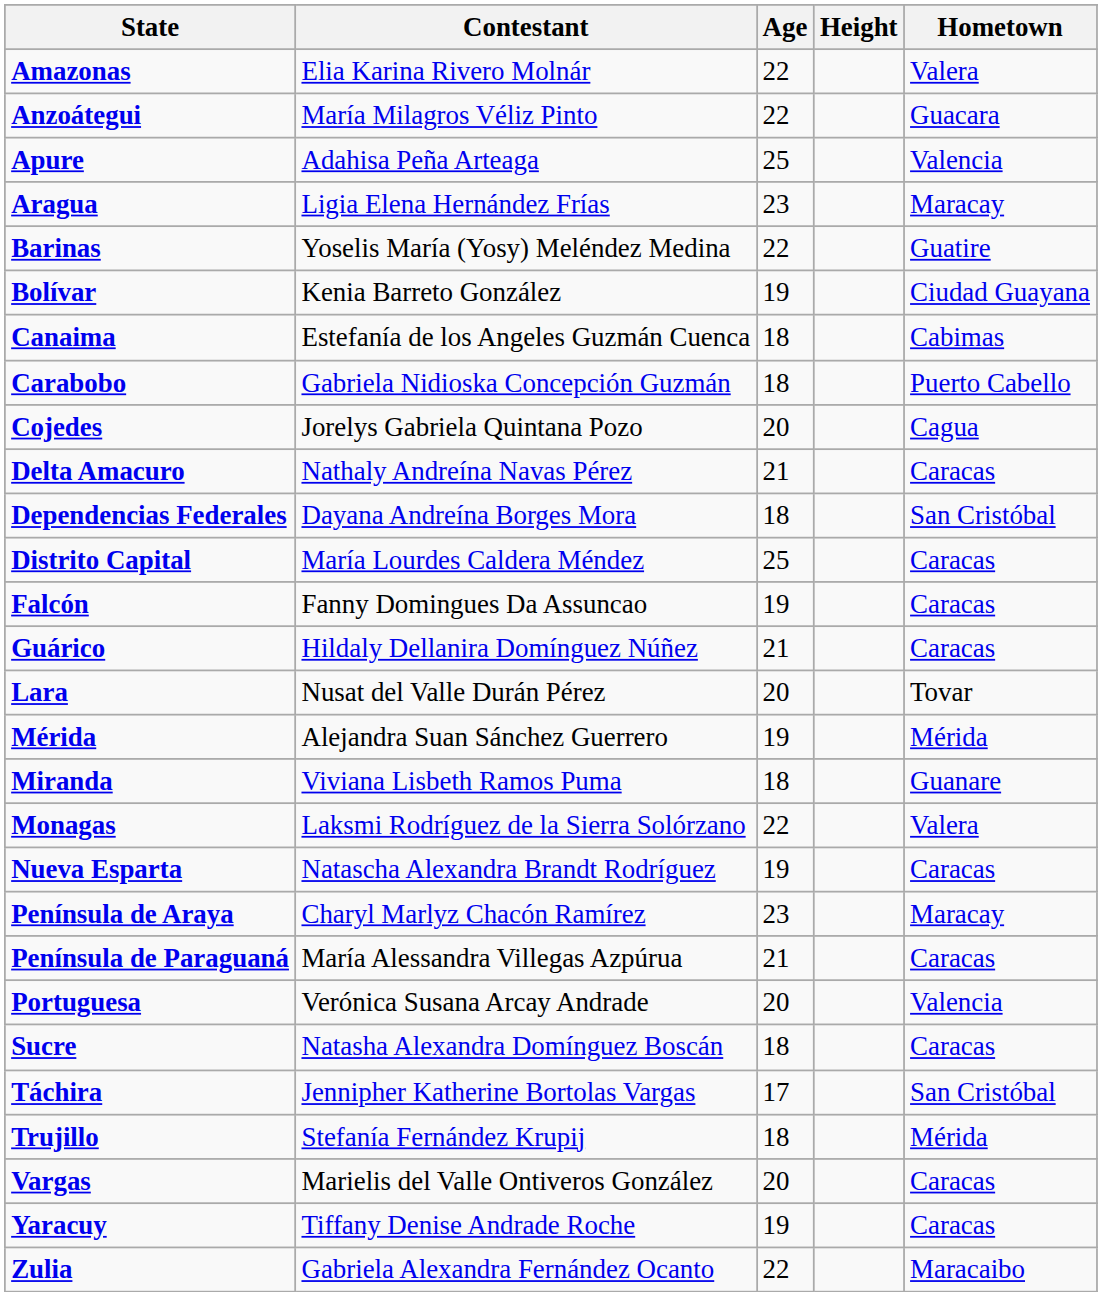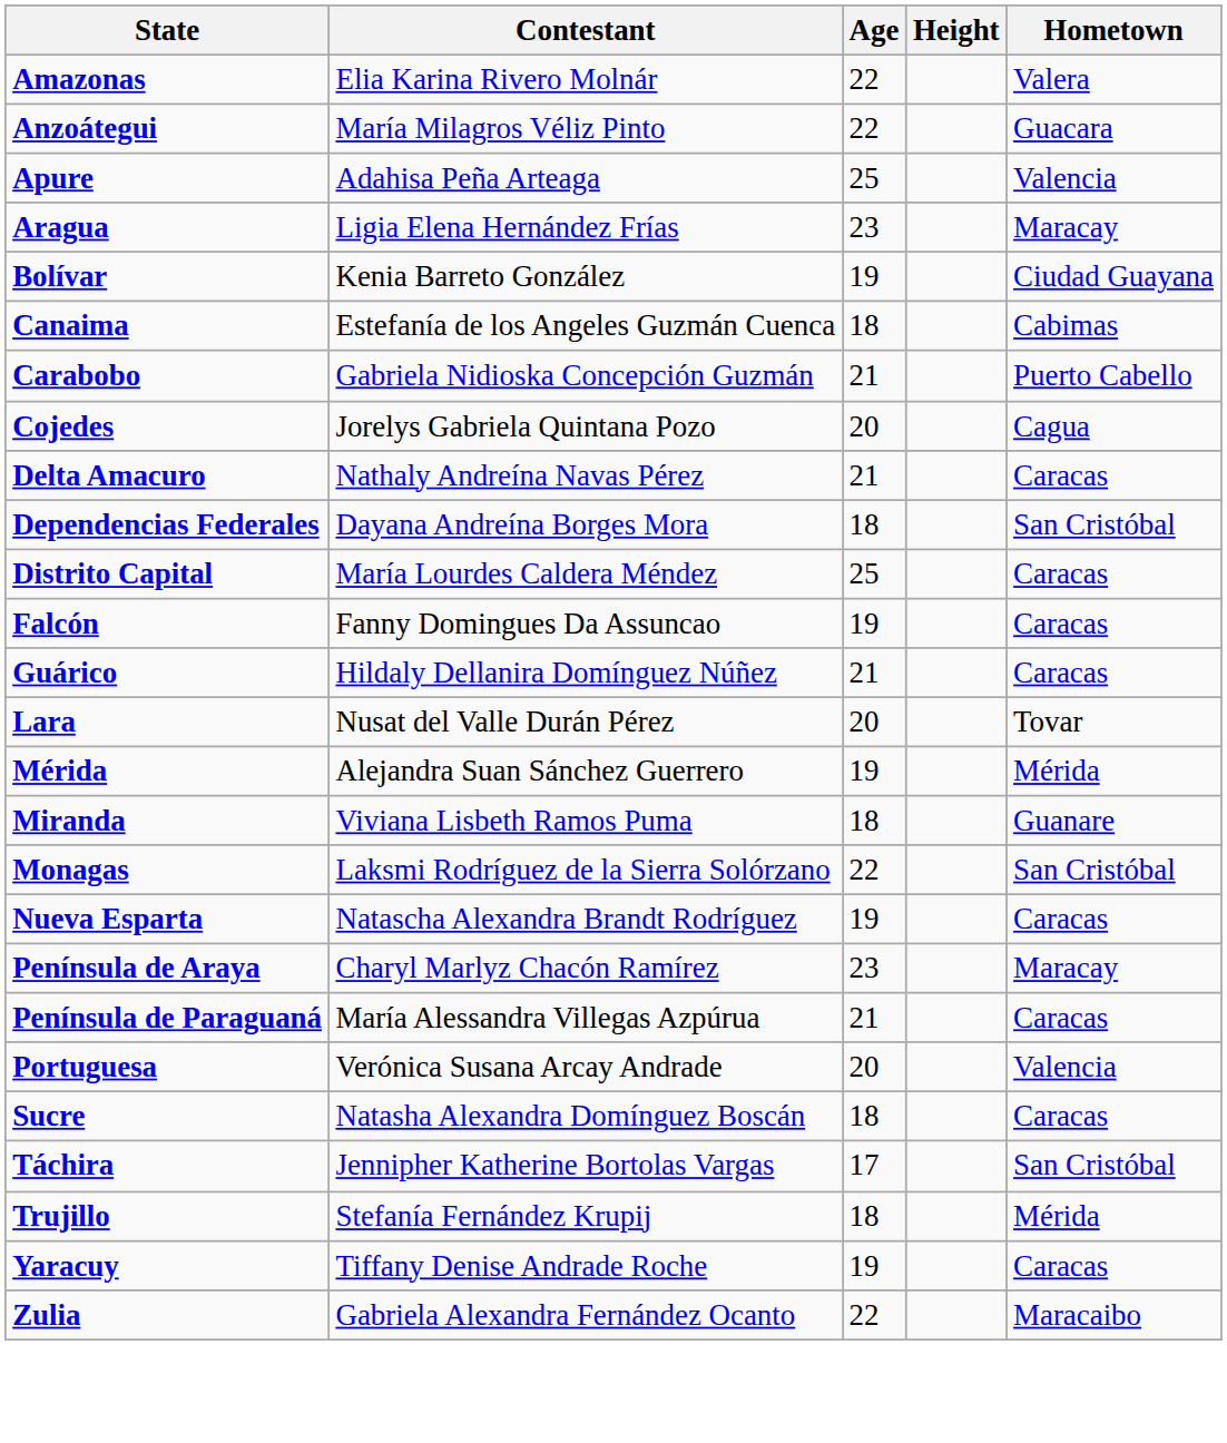- row: Barinas | Yoselis María (Yosy) Meléndez Medina | 22 | Guatire
Carabobo | Age: 18 -> 21
Monagas | Hometown: Valera -> San Cristóbal
- row: Vargas | Marielis del Valle Ontiveros González | 20 | Caracas
